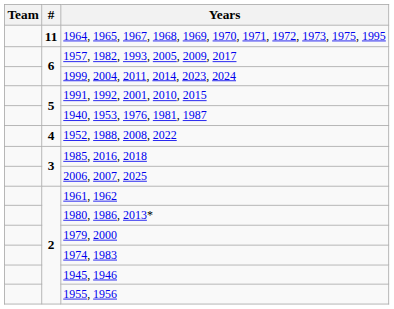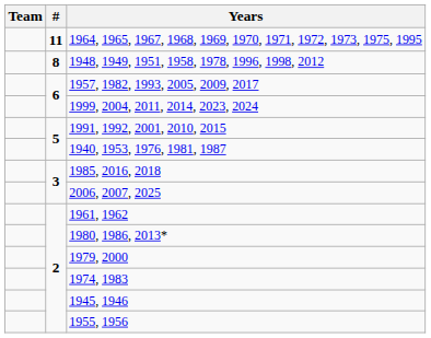+ row: 8 | 1948, 1949, 1951, 1958, 1978, 1996, 1998, 2012
- row: 4 | 1952, 1988, 2008, 2022
